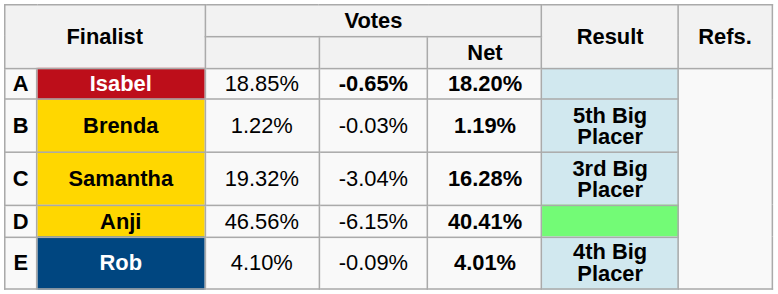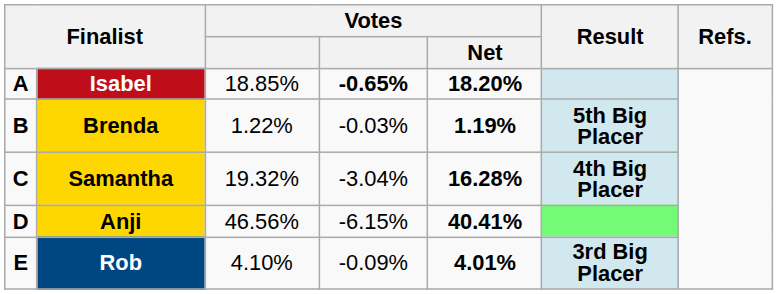Samantha | Result: 3rd Big Placer -> 4th Big Placer
Rob | Result: 4th Big Placer -> 3rd Big Placer
